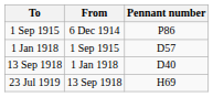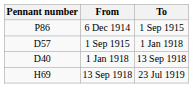columns swapped: Pennant number <-> To
